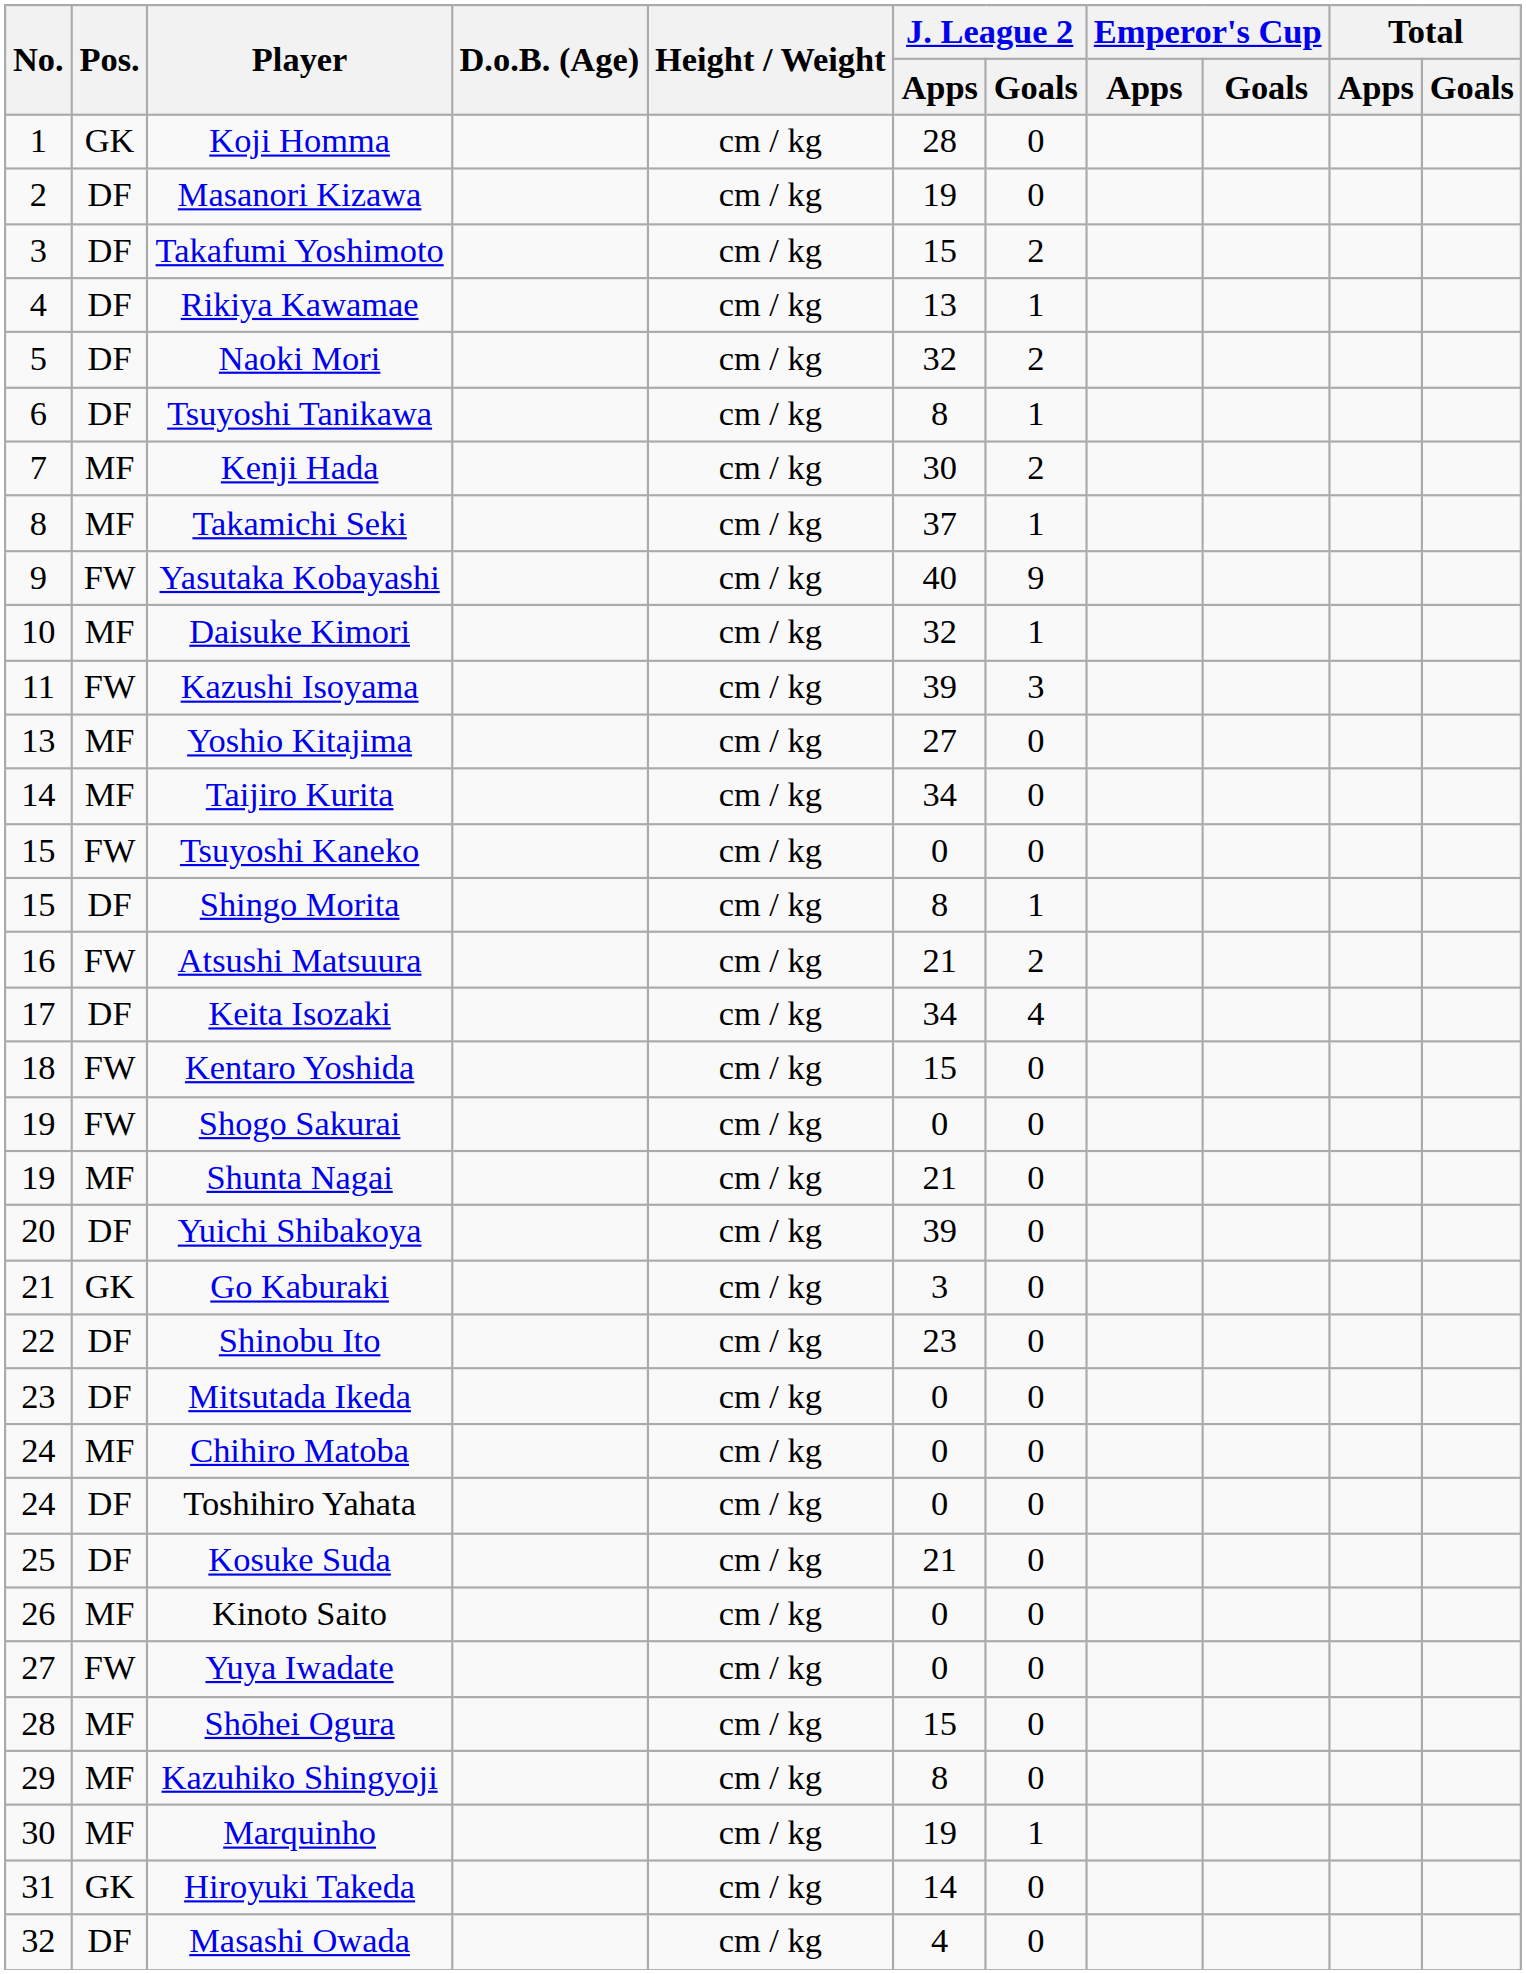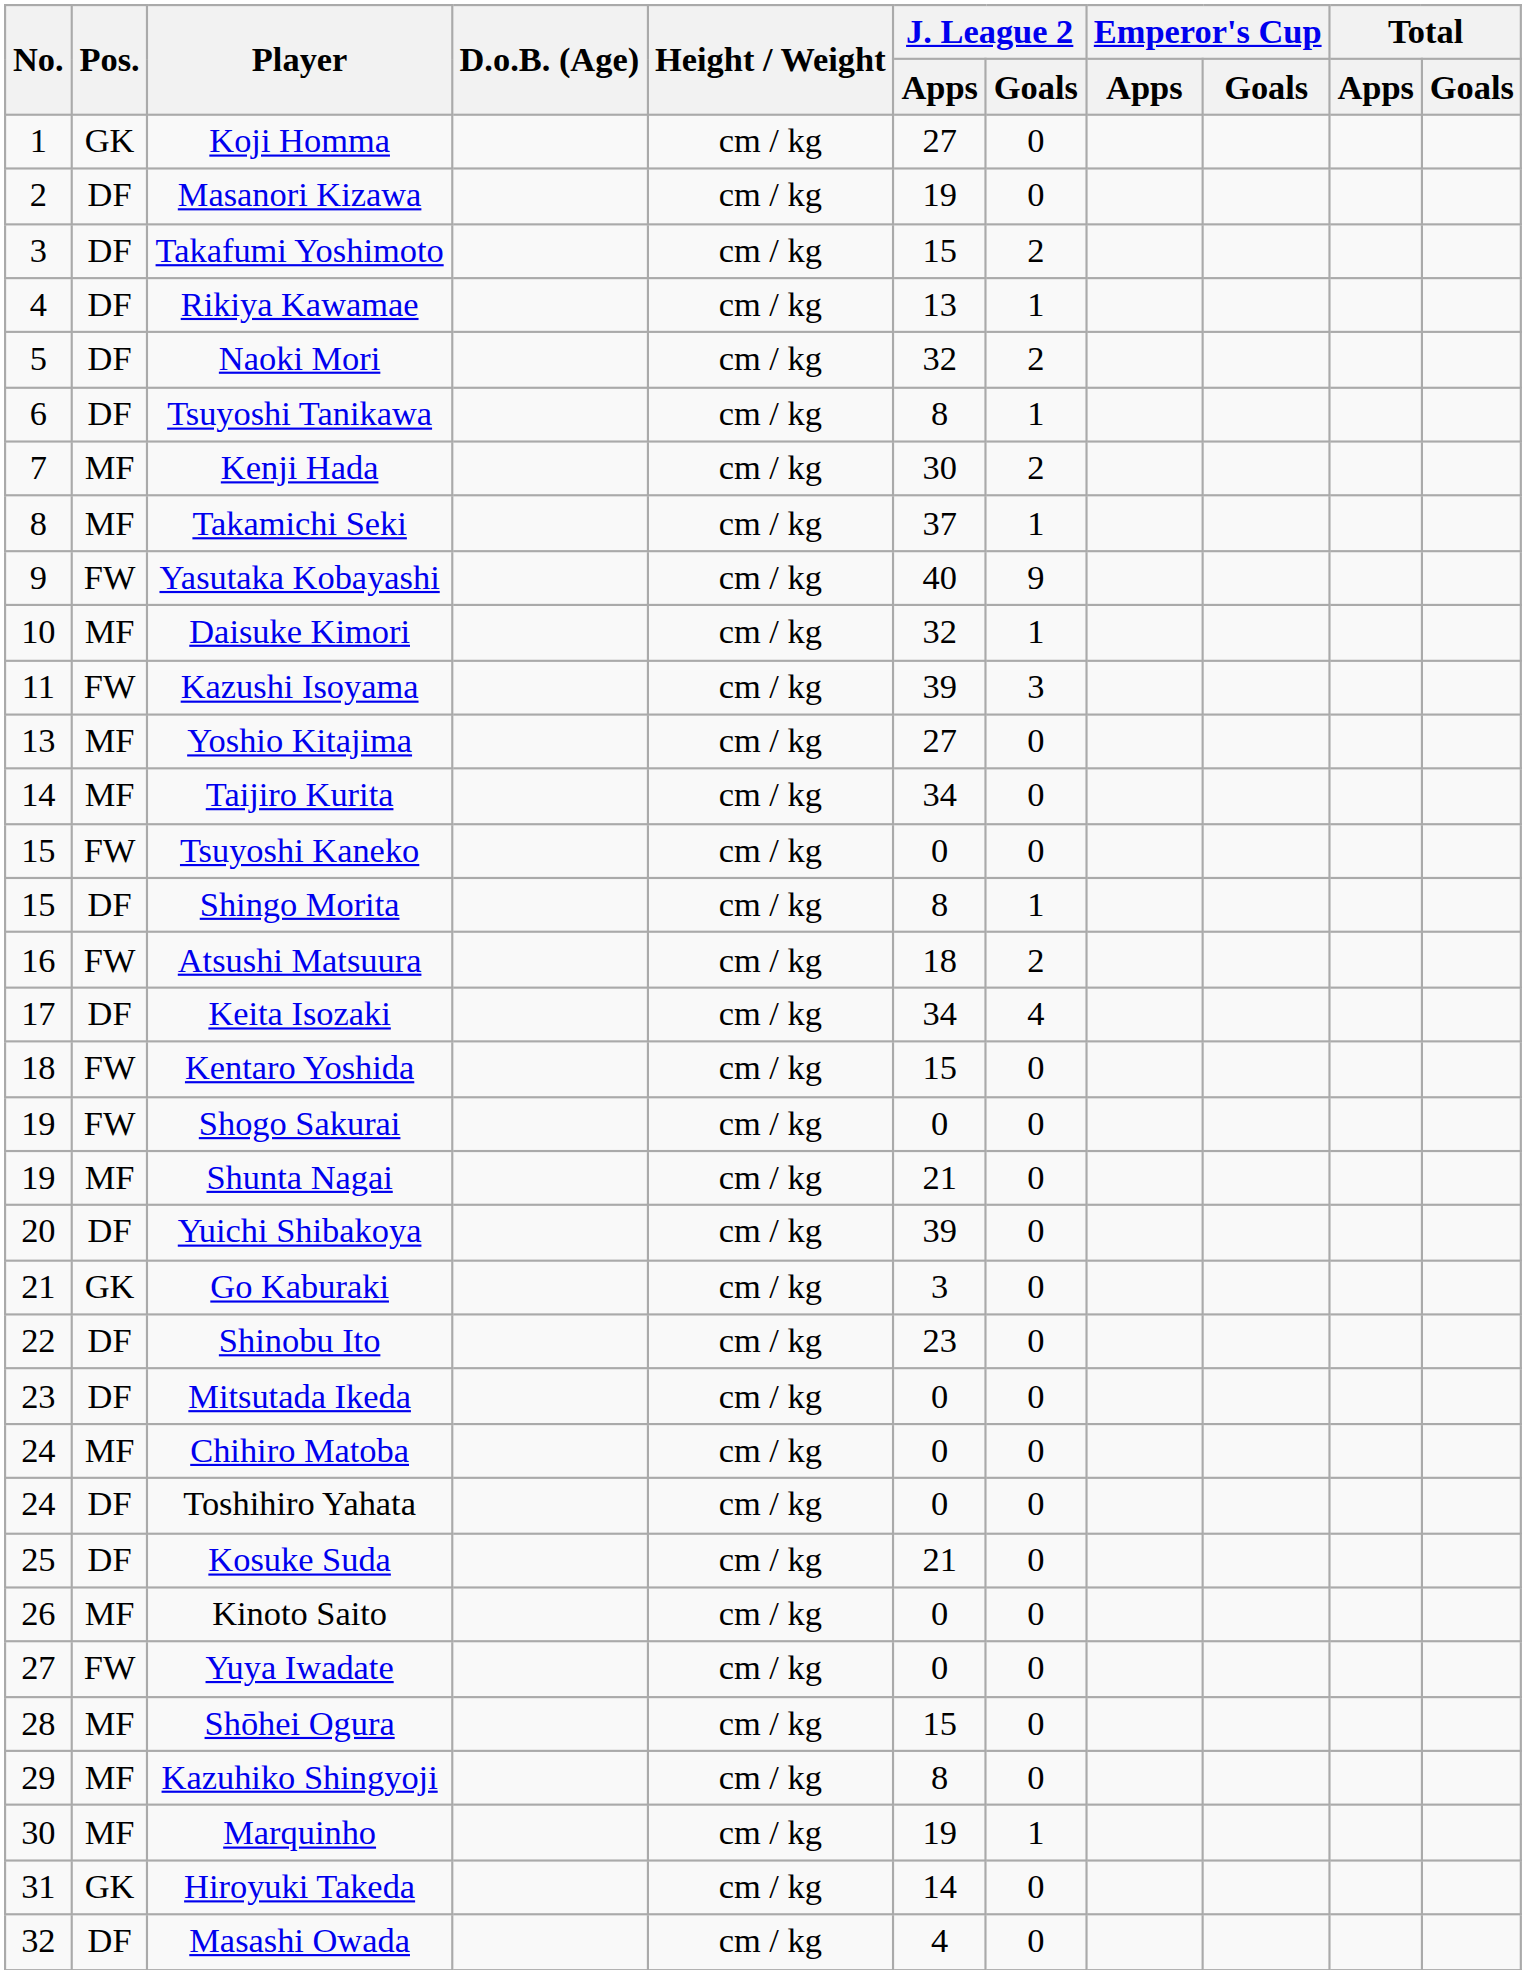Koji Homma | J. League 2 / Apps: 28 -> 27
Atsushi Matsuura | J. League 2 / Apps: 21 -> 18
